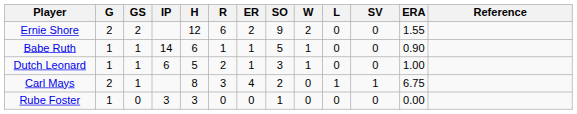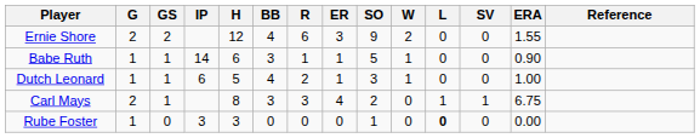+ column: BB | 4 | 3 | 4 | 3 | 0
Ernie Shore | ER: 2 -> 3
Rube Foster | L: normal -> bold
